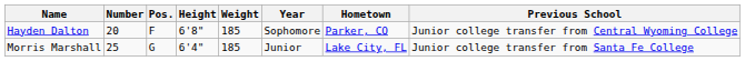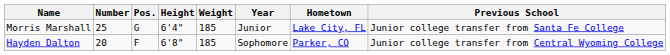rows swapped: Hayden Dalton <-> Morris Marshall
